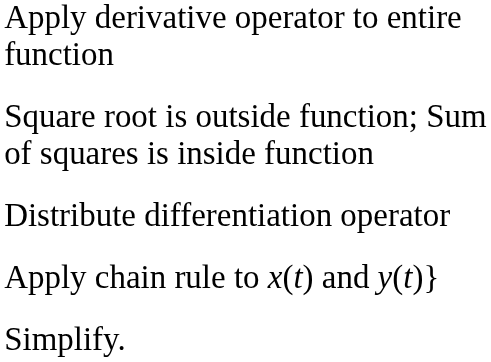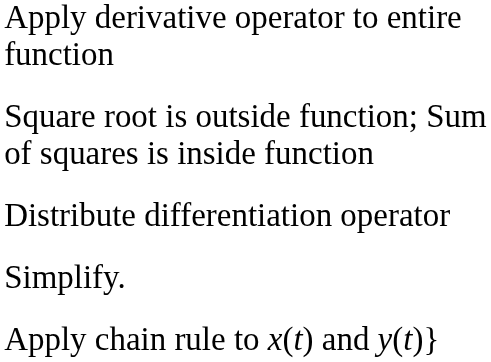rows swapped: Apply chain rule to x(t) and y(t)} <-> Simplify.
